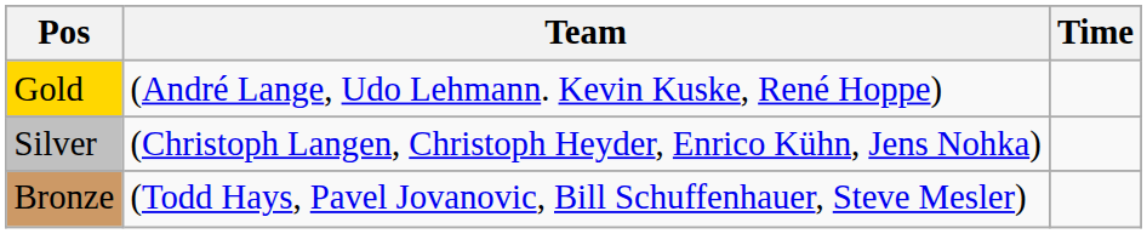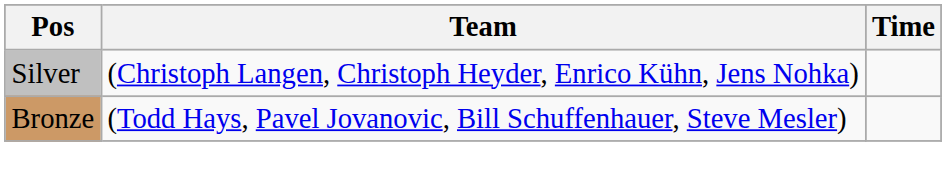- row: Gold | (André Lange, Udo Lehmann. Kevin Kuske, René Hoppe)
